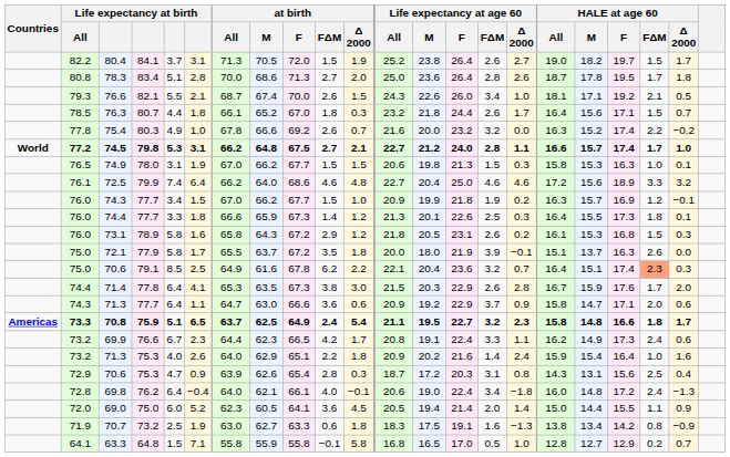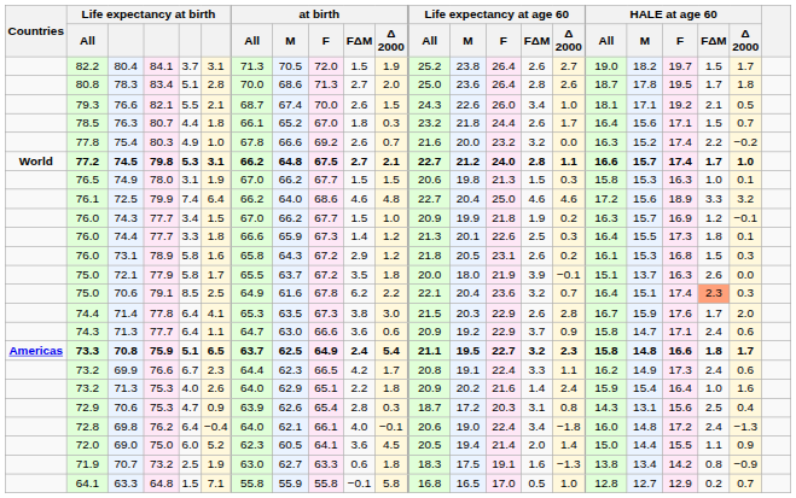71.3 / 77.7 | HALE at age 60 / FΔM: 2.0 -> 2.4
